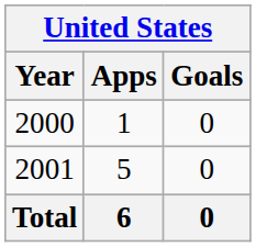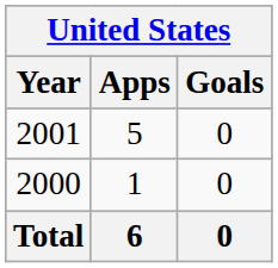rows swapped: 2000 <-> 2001
